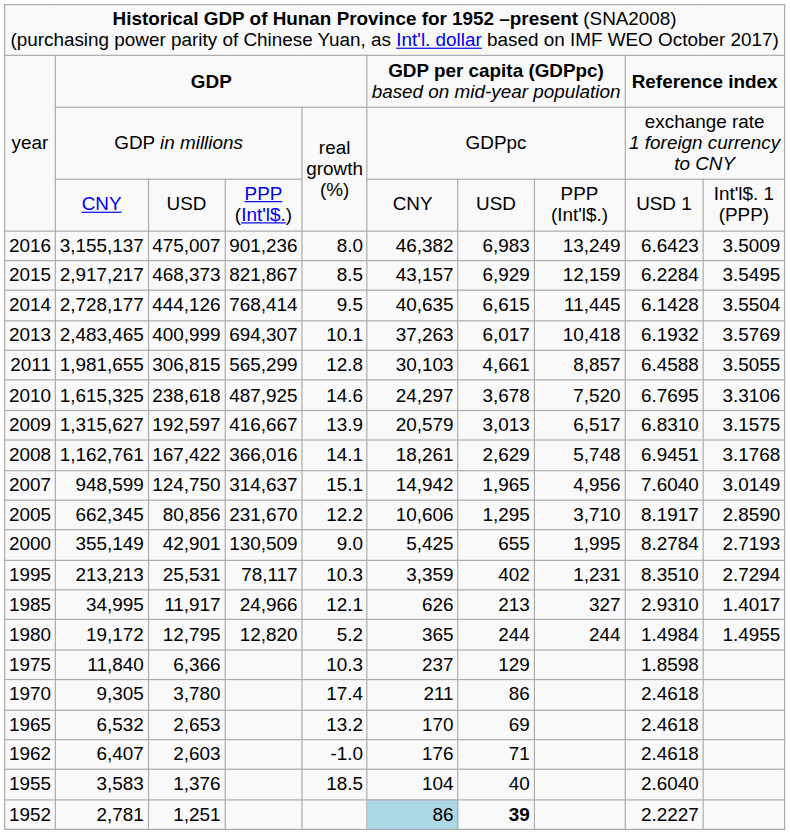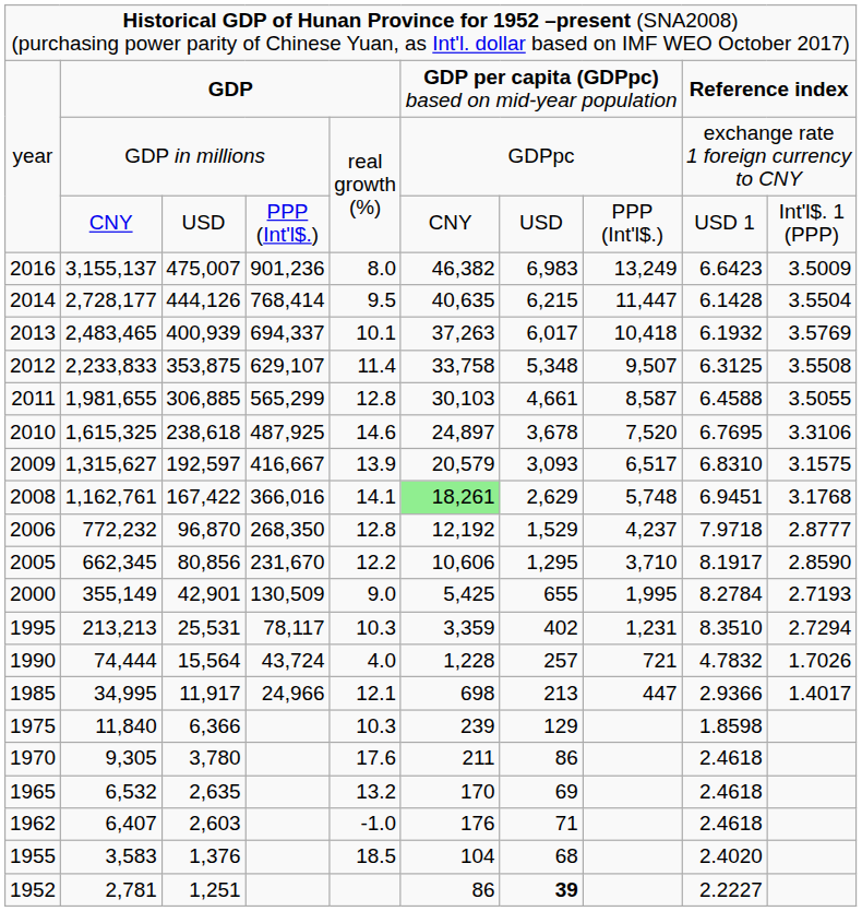- row: 2015 | 2,917,217 | 468,373 | 821,867 | 8.5 | 43,157 | 6,929 | 12,159 | 6.2284 | 3.5495
2,728,177 | column 7: 6,615 -> 6,215
2,728,177 | column 8: 11,445 -> 11,447
2,483,465 | column 3: 400,999 -> 400,939
2,483,465 | column 4: 694,307 -> 694,337
+ row: 2012 | 2,233,833 | 353,875 | 629,107 | 11.4 | 33,758 | 5,348 | 9,507 | 6.3125 | 3.5508
1,981,655 | column 3: 306,815 -> 306,885
1,981,655 | column 8: 8,857 -> 8,587
1,615,325 | column 6: 24,297 -> 24,897
1,315,627 | column 7: 3,013 -> 3,093
1,162,761 | column 6: no background -> lightgreen background
- row: 2007 | 948,599 | 124,750 | 314,637 | 15.1 | 14,942 | 1,965 | 4,956 | 7.6040 | 3.0149
+ row: 2006 | 772,232 | 96,870 | 268,350 | 12.8 | 12,192 | 1,529 | 4,237 | 7.9718 | 2.8777
+ row: 1990 | 74,444 | 15,564 | 43,724 | 4.0 | 1,228 | 257 | 721 | 4.7832 | 1.7026
34,995 | column 6: 626 -> 698
34,995 | column 8: 327 -> 447
34,995 | column 9: 2.9310 -> 2.9366
- row: 1980 | 19,172 | 12,795 | 12,820 | 5.2 | 365 | 244 | 244 | 1.4984 | 1.4955
11,840 | column 6: 237 -> 239
9,305 | column 5: 17.4 -> 17.6
6,532 | column 3: 2,653 -> 2,635
3,583 | column 7: 40 -> 68
3,583 | column 9: 2.6040 -> 2.4020
2,781 | column 6: lightblue background -> no background
